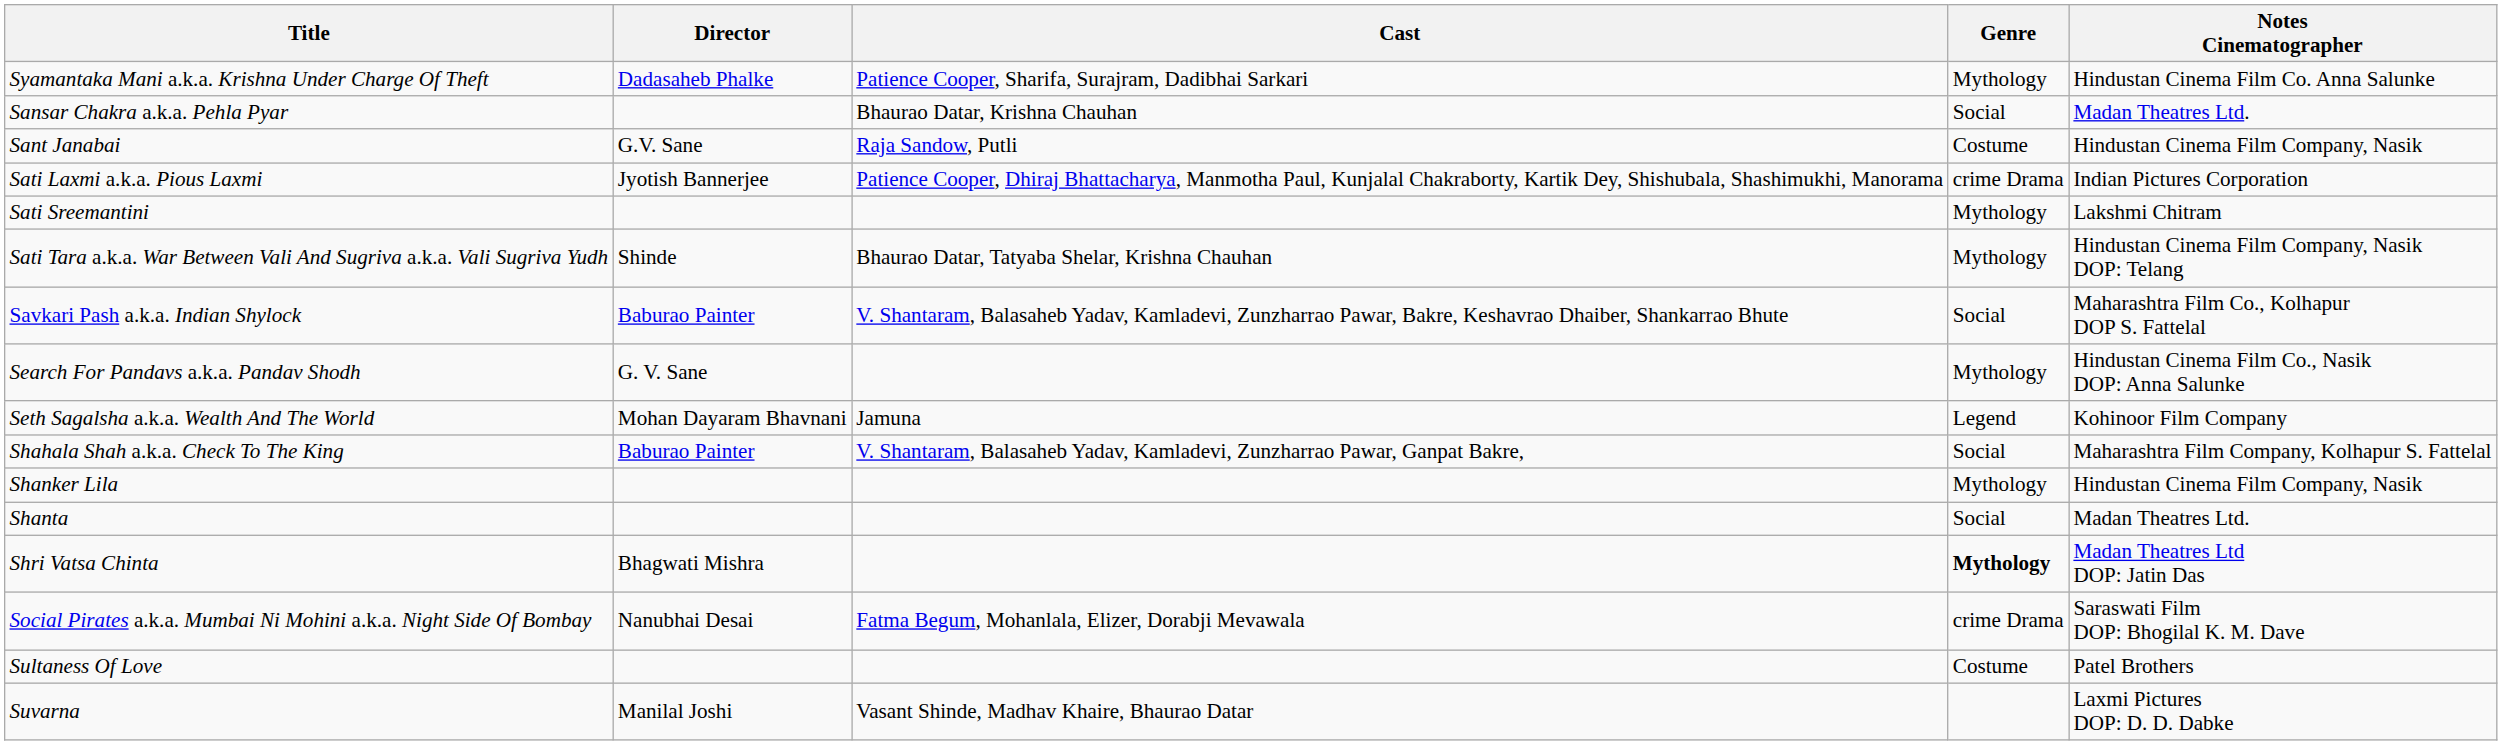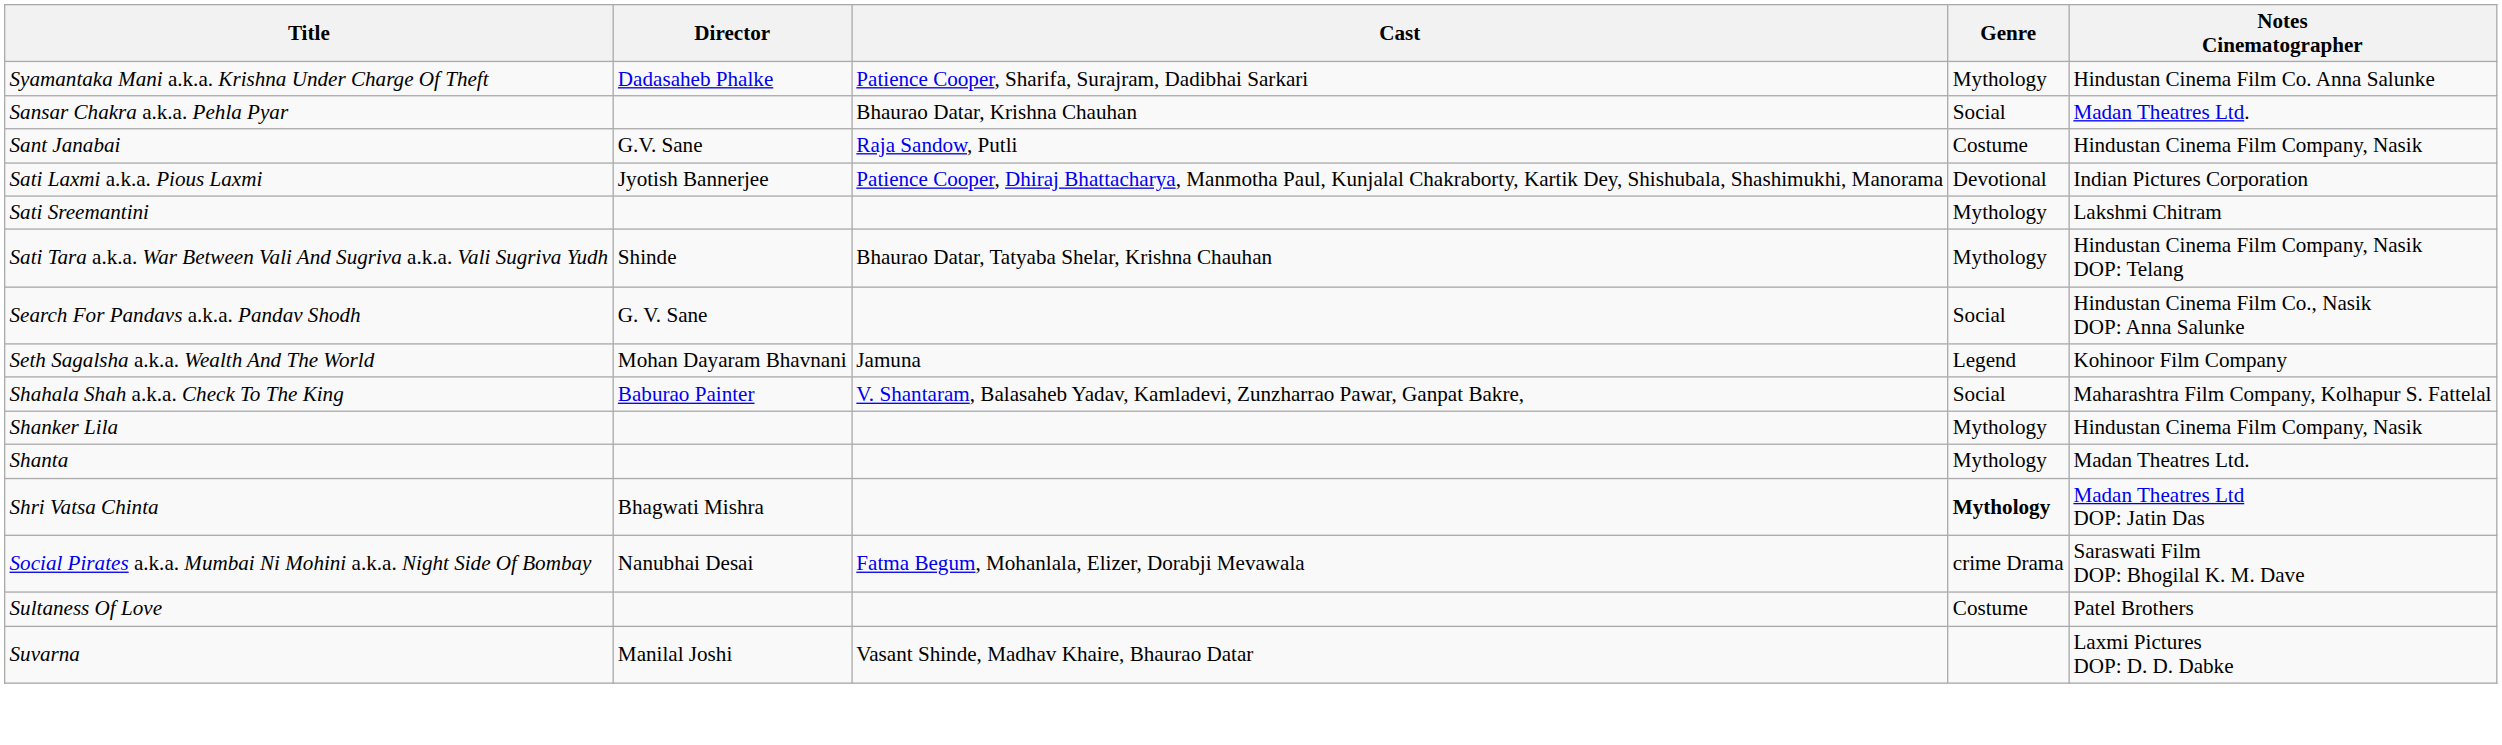Sati Laxmi a.k.a. Pious Laxmi | Genre: crime Drama -> Devotional
- row: Savkari Pash a.k.a. Indian Shylock | Baburao Painter | V. Shantaram, Balasaheb Yadav, Kamladevi, Zunzharrao Pawar, Bakre, Keshavrao Dhaiber, Shankarrao Bhute | Social | Maharashtra Film Co., Kolhapur DOP S. Fattelal
Search For Pandavs a.k.a. Pandav Shodh | Genre: Mythology -> Social
Shanta | Genre: Social -> Mythology
